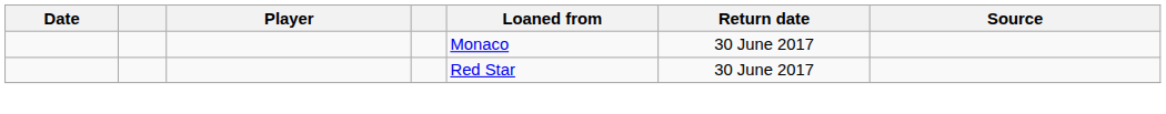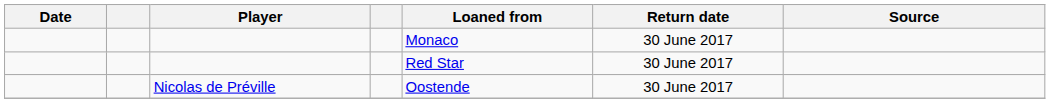+ row: Nicolas de Préville | Oostende | 30 June 2017
